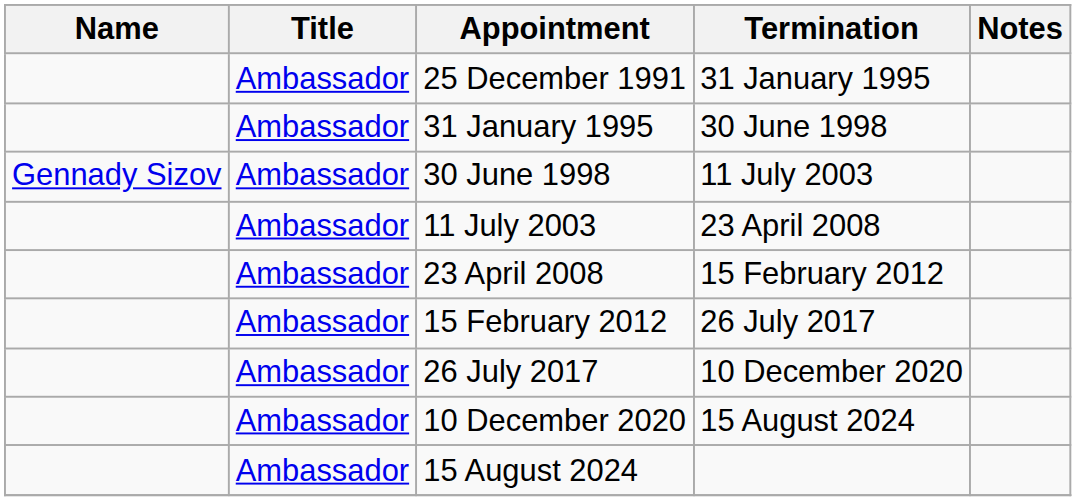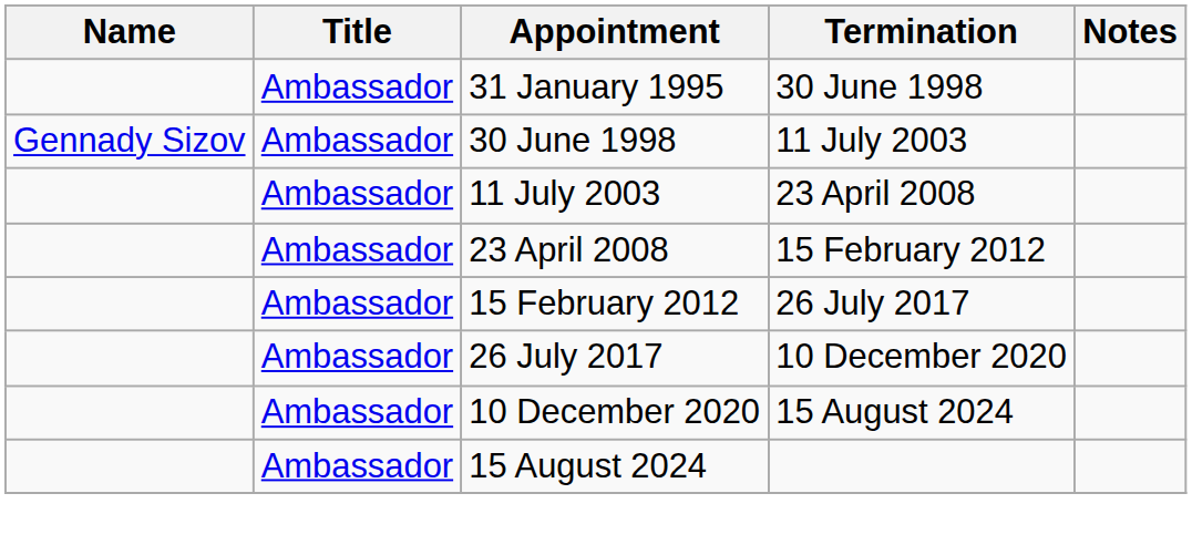- row: Ambassador | 25 December 1991 | 31 January 1995
